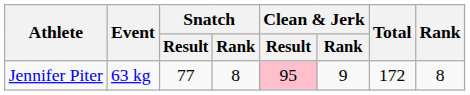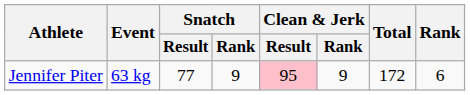Jennifer Piter | Snatch / Rank: 8 -> 9
Jennifer Piter | Rank: 8 -> 6
